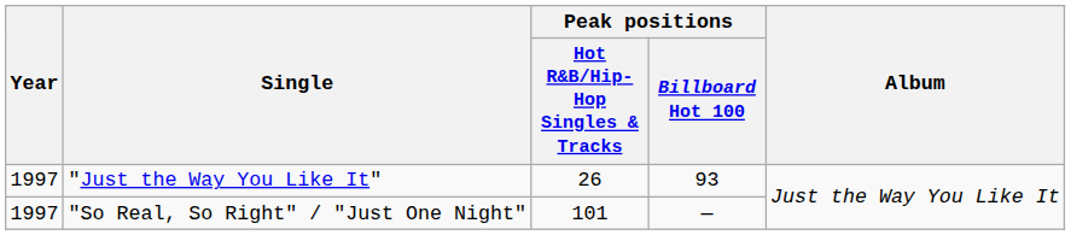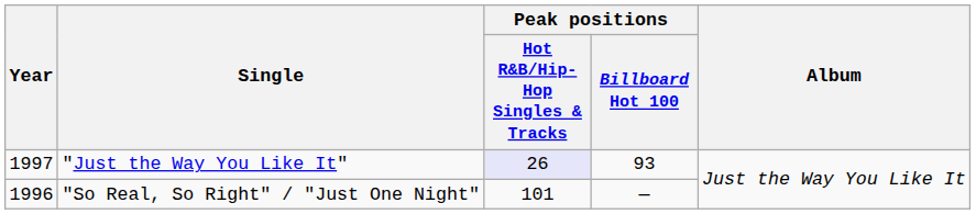"Just the Way You Like It" | Peak positions / Hot R&B/Hip-Hop Singles & Tracks: no background -> lavender background
"So Real, So Right" / "Just One Night" | Year: 1997 -> 1996
